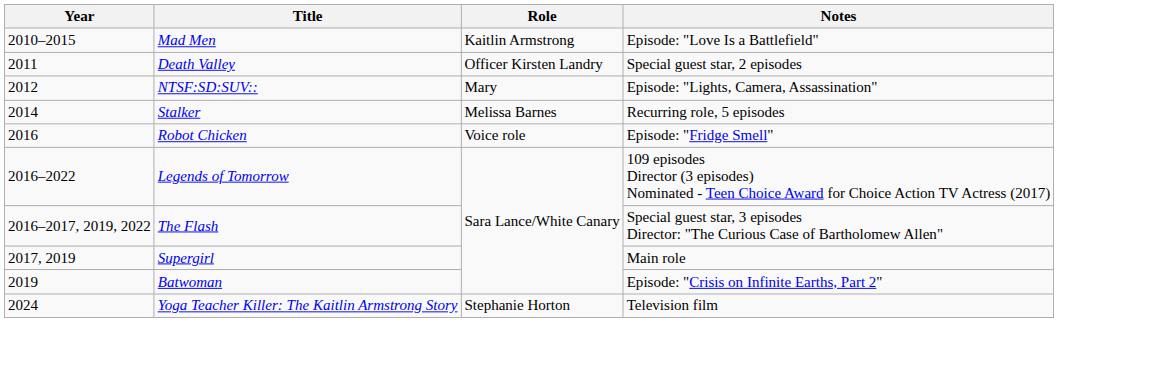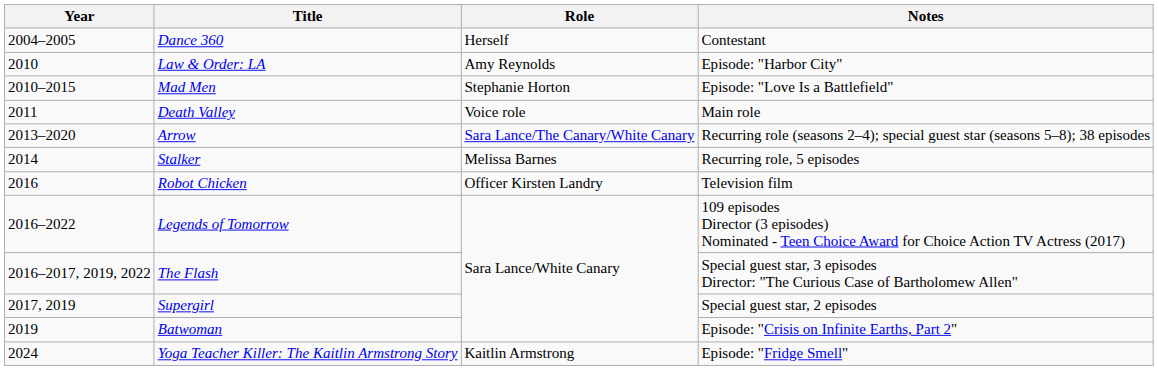+ row: 2004–2005 | Dance 360 | Herself | Contestant
+ row: 2010 | Law & Order: LA | Amy Reynolds | Episode: "Harbor City"
Mad Men | Role: Kaitlin Armstrong -> Stephanie Horton
Death Valley | Role: Officer Kirsten Landry -> Voice role
Death Valley | Notes: Special guest star, 2 episodes -> Main role
- row: 2012 | NTSF:SD:SUV:: | Mary | Episode: "Lights, Camera, Assassination"
+ row: 2013–2020 | Arrow | Sara Lance/The Canary/White Canary | Recurring role (seasons 2–4); special guest star (seasons 5–8); 38 episodes
Robot Chicken | Role: Voice role -> Officer Kirsten Landry
Robot Chicken | Notes: Episode: "Fridge Smell" -> Television film
Supergirl | Notes: Main role -> Special guest star, 2 episodes
Yoga Teacher Killer: The Kaitlin Armstrong Story | Role: Stephanie Horton -> Kaitlin Armstrong
Yoga Teacher Killer: The Kaitlin Armstrong Story | Notes: Television film -> Episode: "Fridge Smell"
